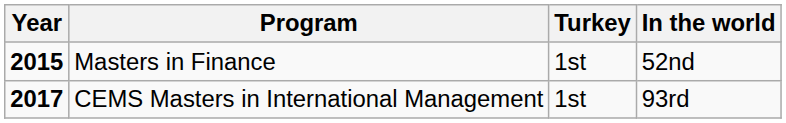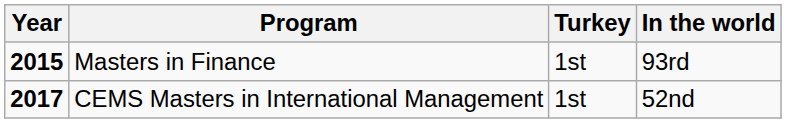Masters in Finance | In the world: 52nd -> 93rd
CEMS Masters in International Management | In the world: 93rd -> 52nd
